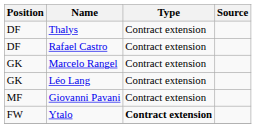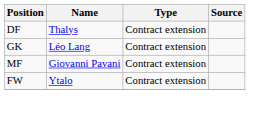- row: DF | Rafael Castro | Contract extension
- row: GK | Marcelo Rangel | Contract extension
Ytalo | Type: bold -> normal
